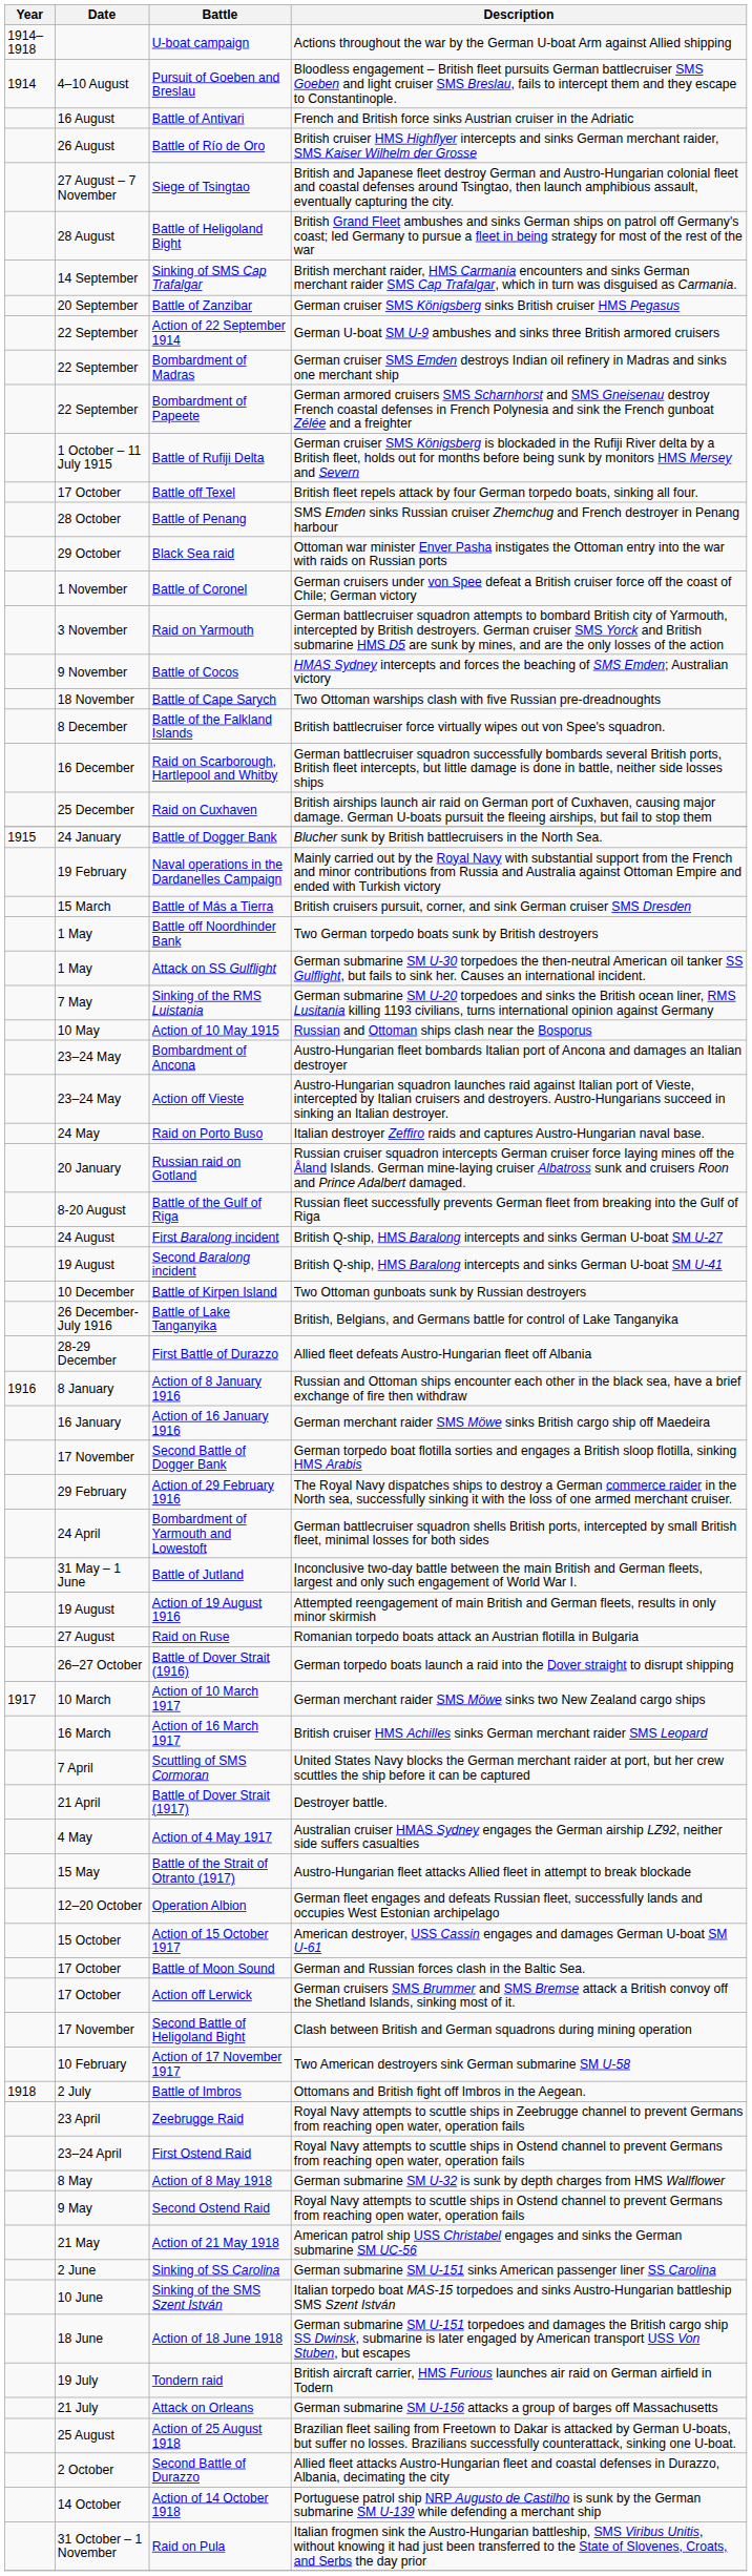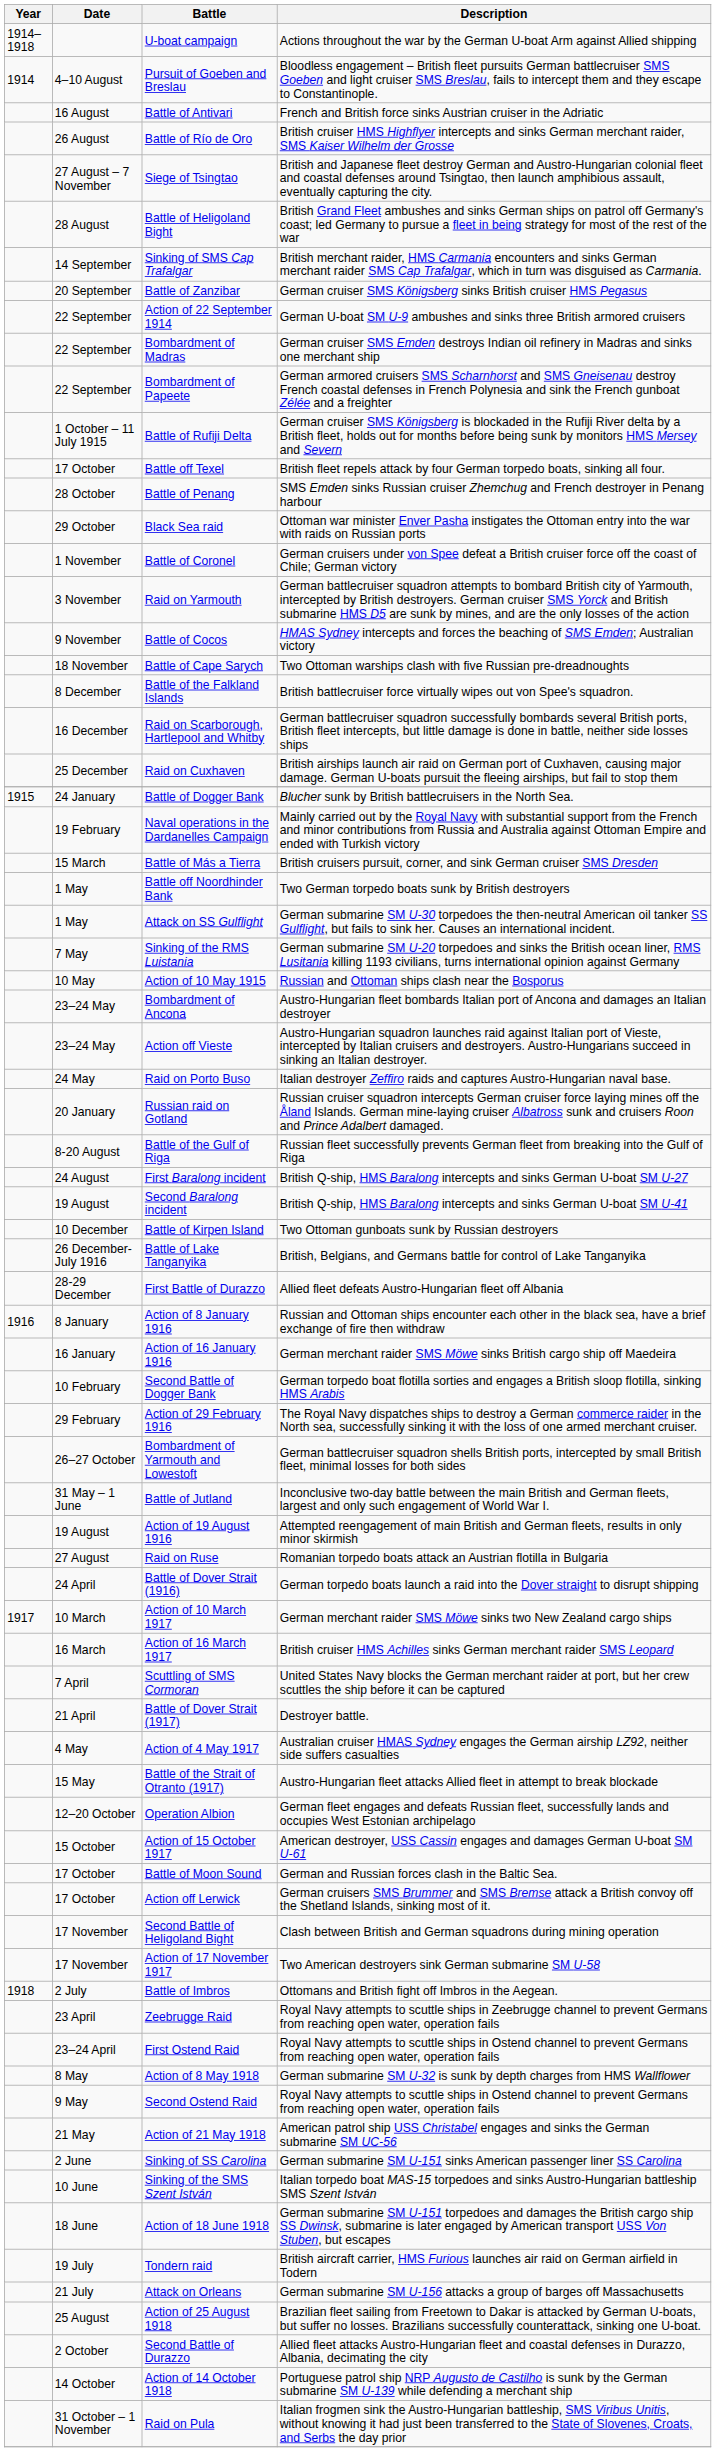Second Battle of Dogger Bank | Date: 17 November -> 10 February
Bombardment of Yarmouth and Lowestoft | Date: 24 April -> 26–27 October
Battle of Dover Strait (1916) | Date: 26–27 October -> 24 April
Action of 17 November 1917 | Date: 10 February -> 17 November
